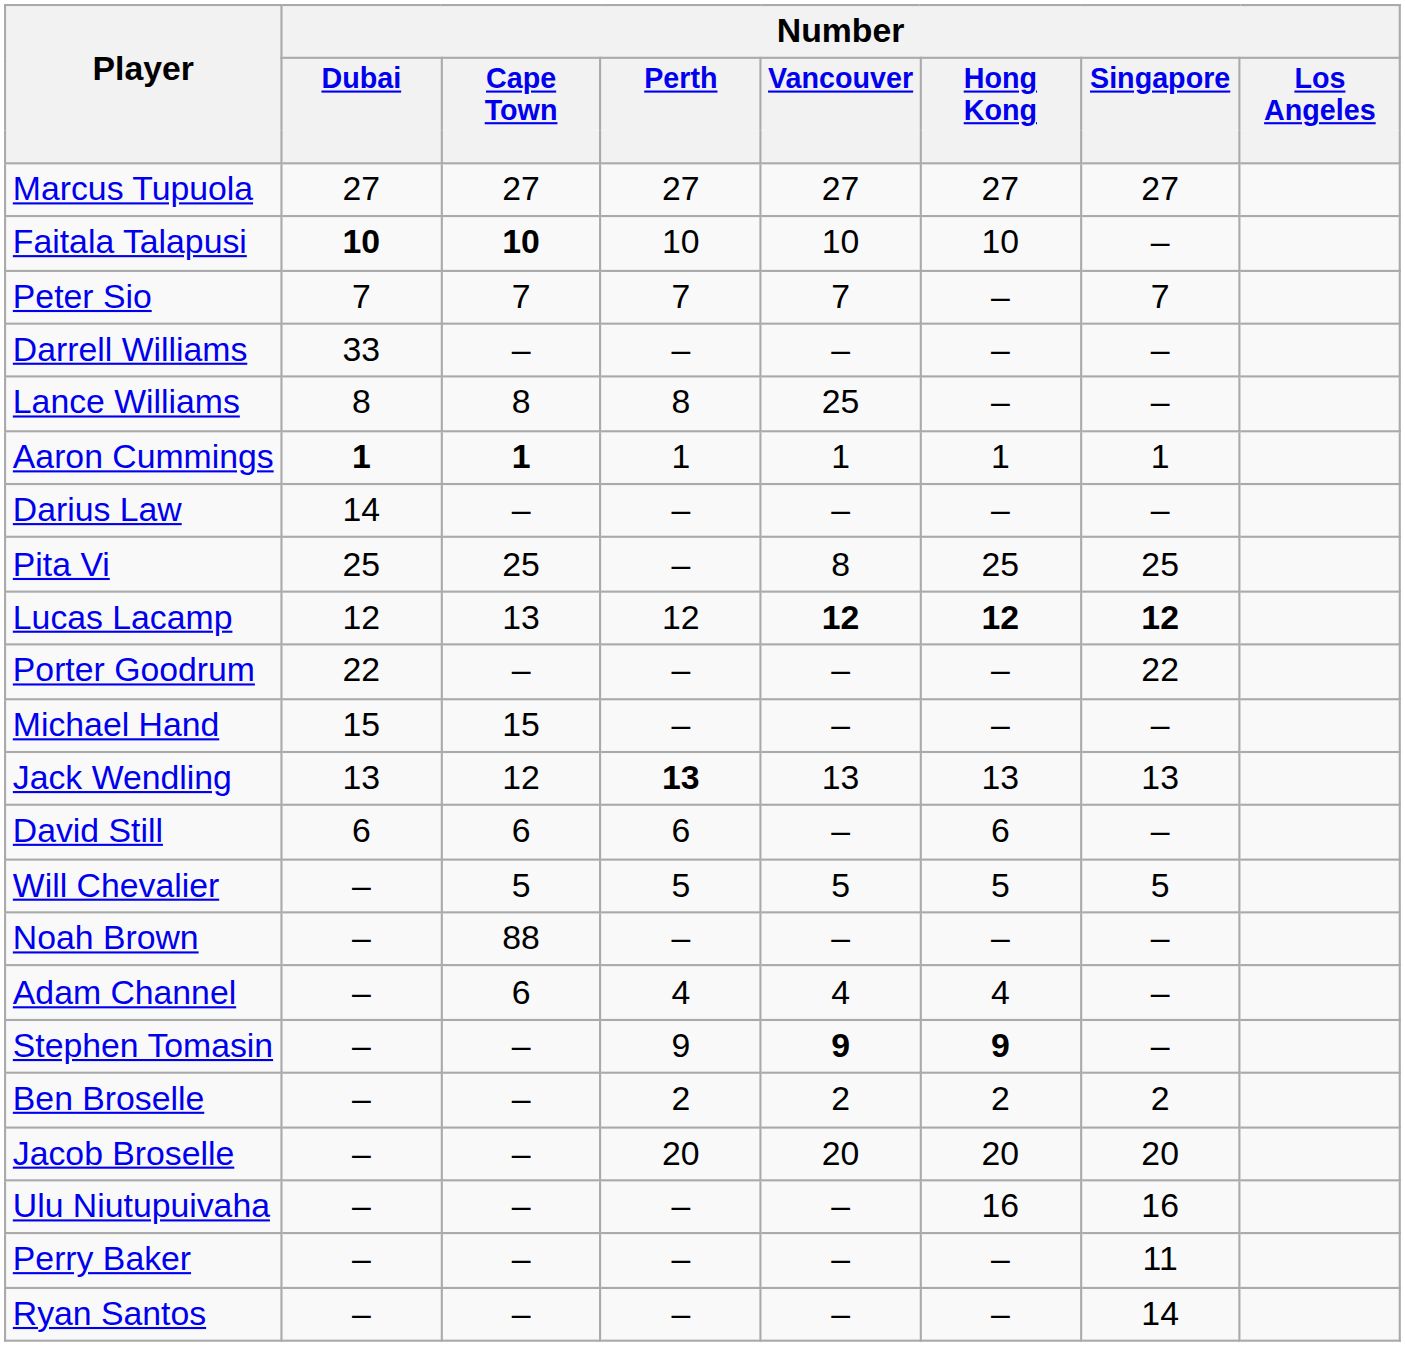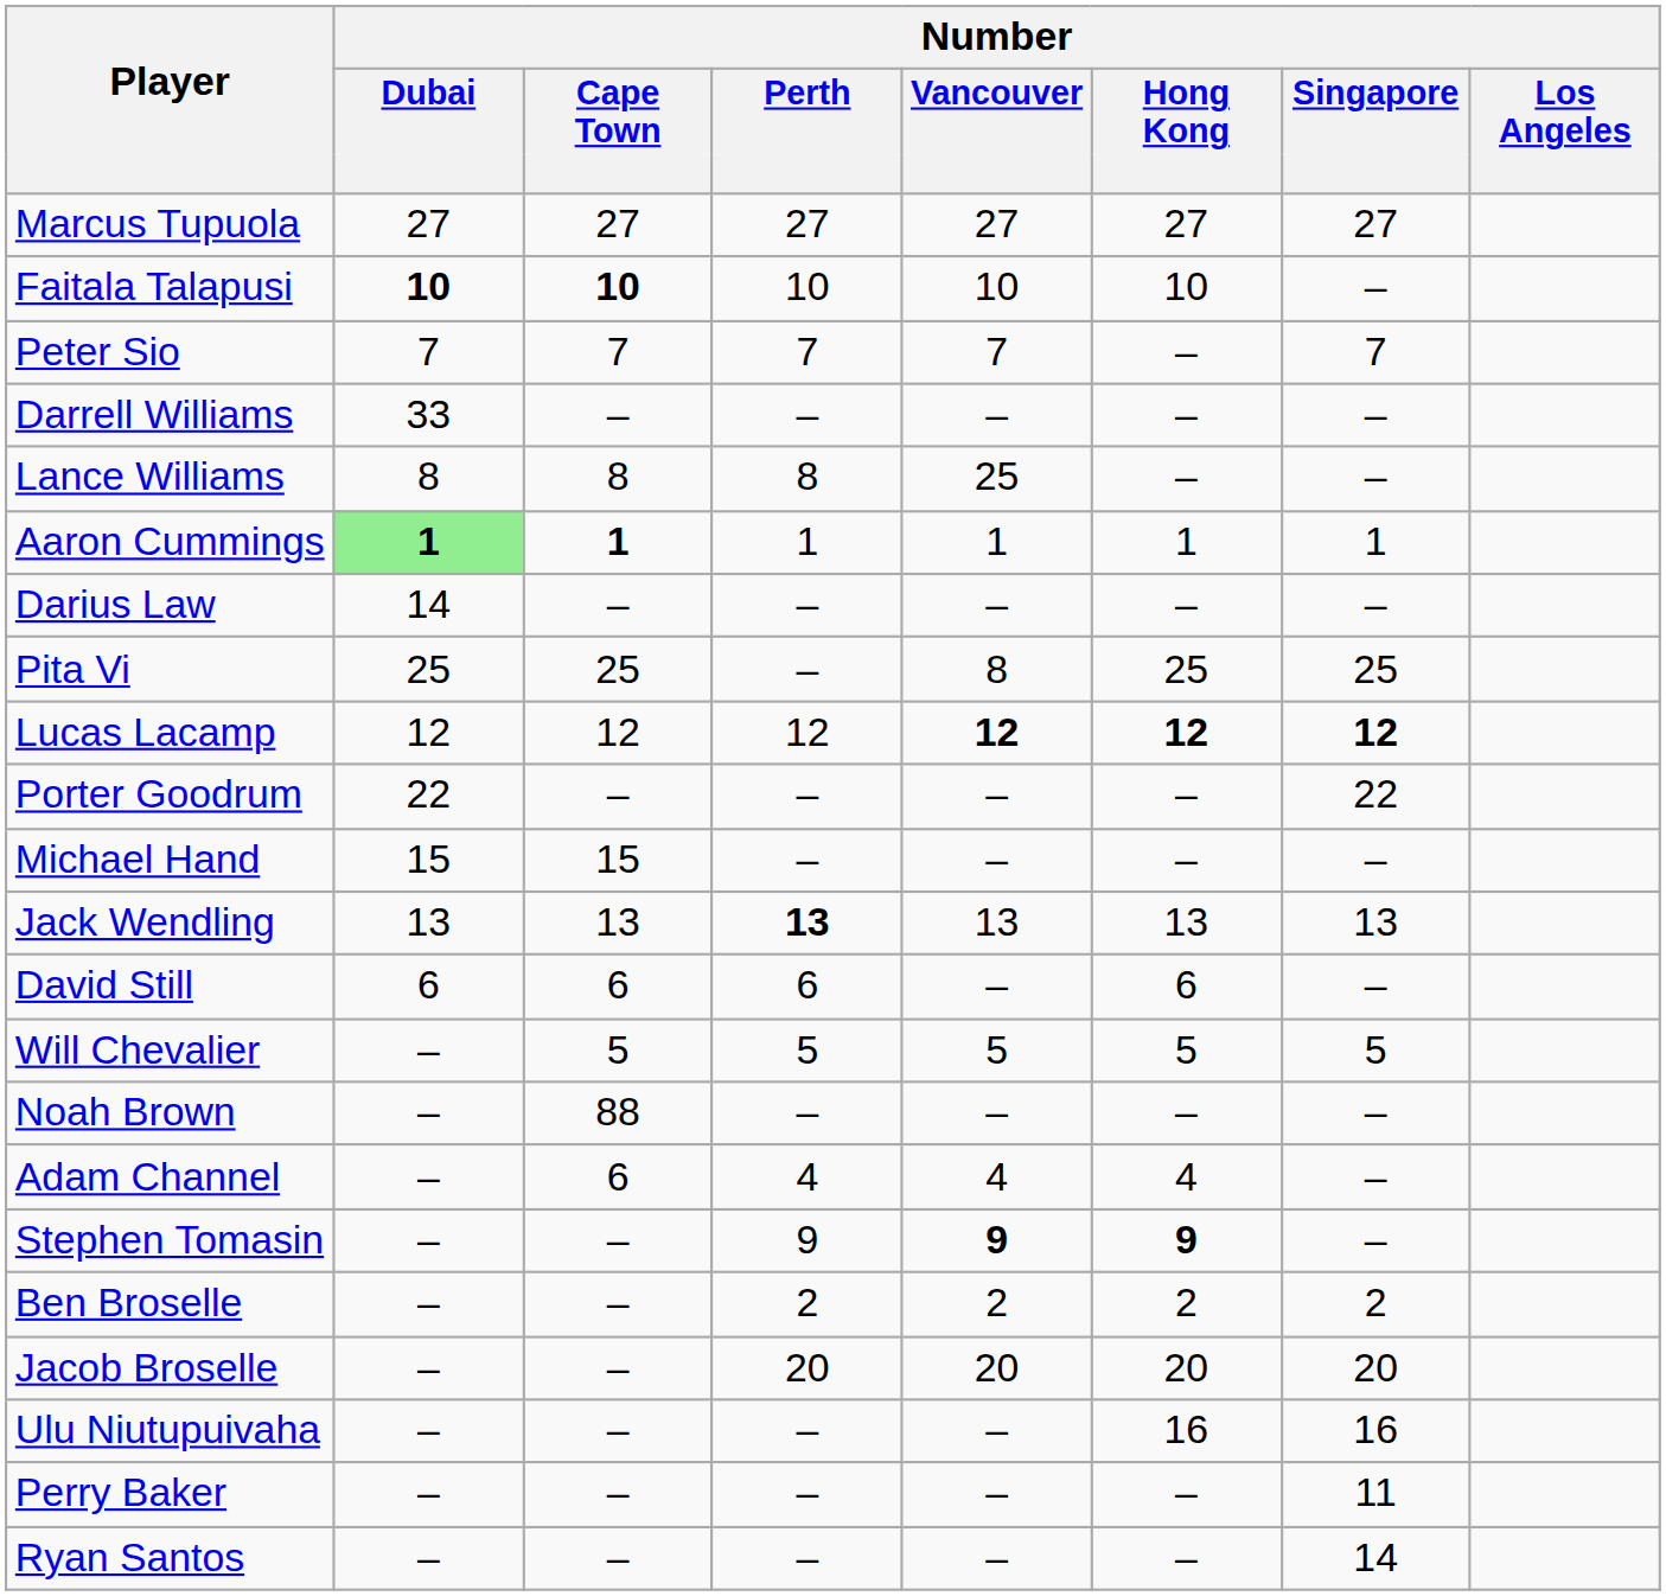Aaron Cummings | Number / Dubai: no background -> lightgreen background
Lucas Lacamp | Number / Cape Town: 13 -> 12
Jack Wendling | Number / Cape Town: 12 -> 13
